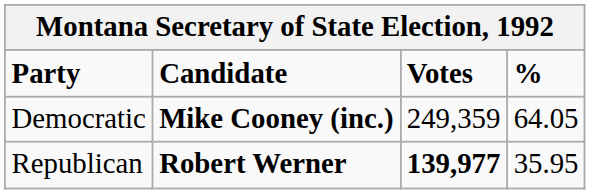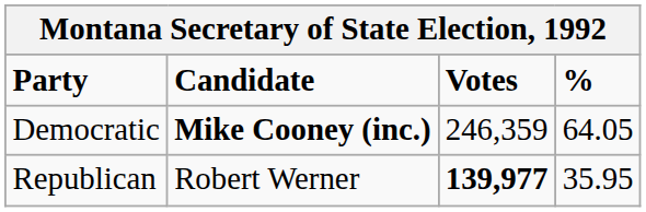Democratic | Votes: 249,359 -> 246,359
Republican | Candidate: bold -> normal
